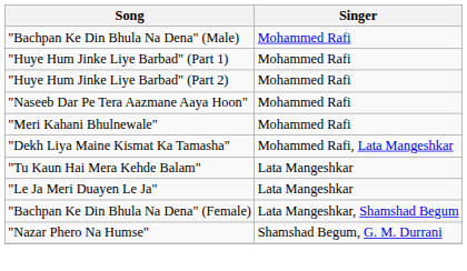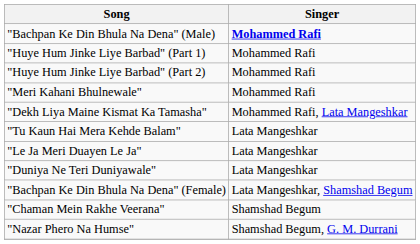"Bachpan Ke Din Bhula Na Dena" (Male) | Singer: normal -> bold
- row: "Naseeb Dar Pe Tera Aazmane Aaya Hoon" | Mohammed Rafi
+ row: "Duniya Ne Teri Duniyawale" | Lata Mangeshkar
+ row: "Chaman Mein Rakhe Veerana" | Shamshad Begum
